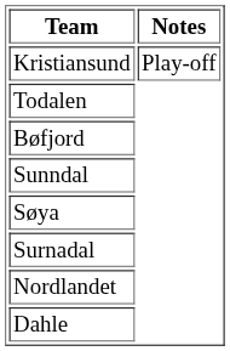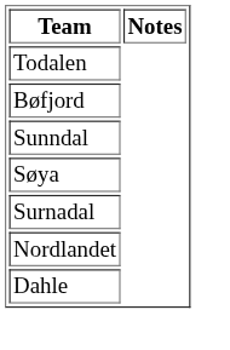- row: Kristiansund | Play-off
